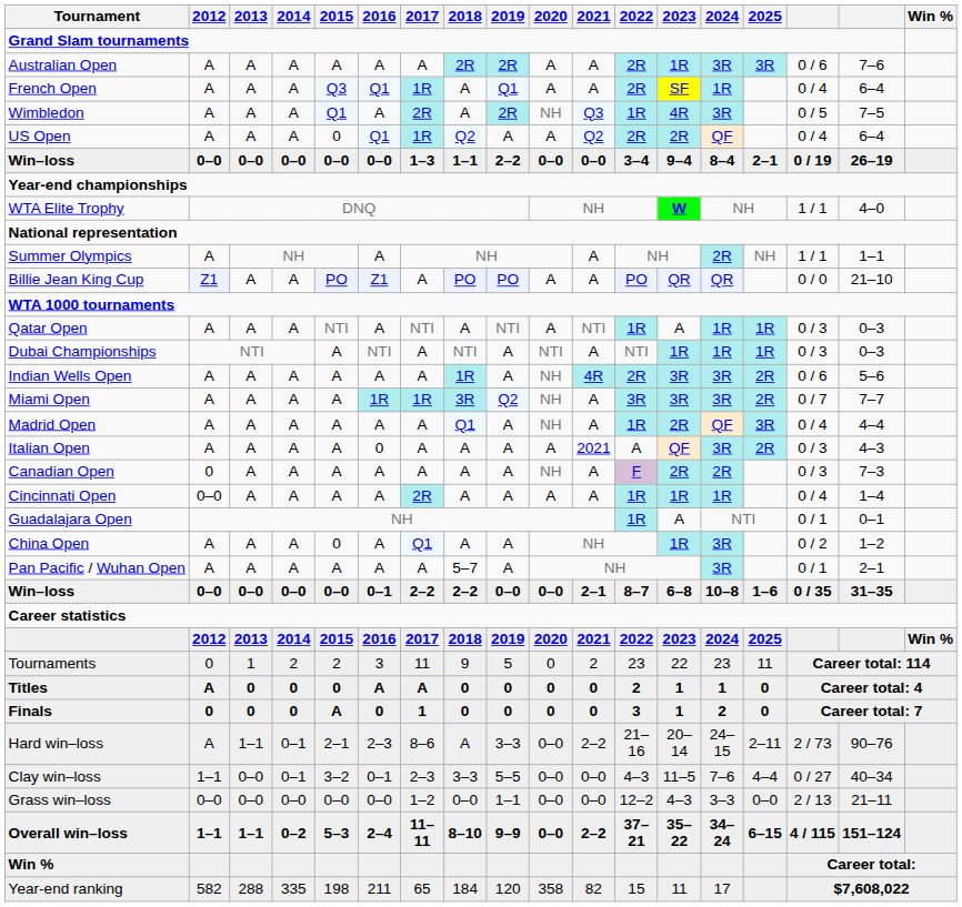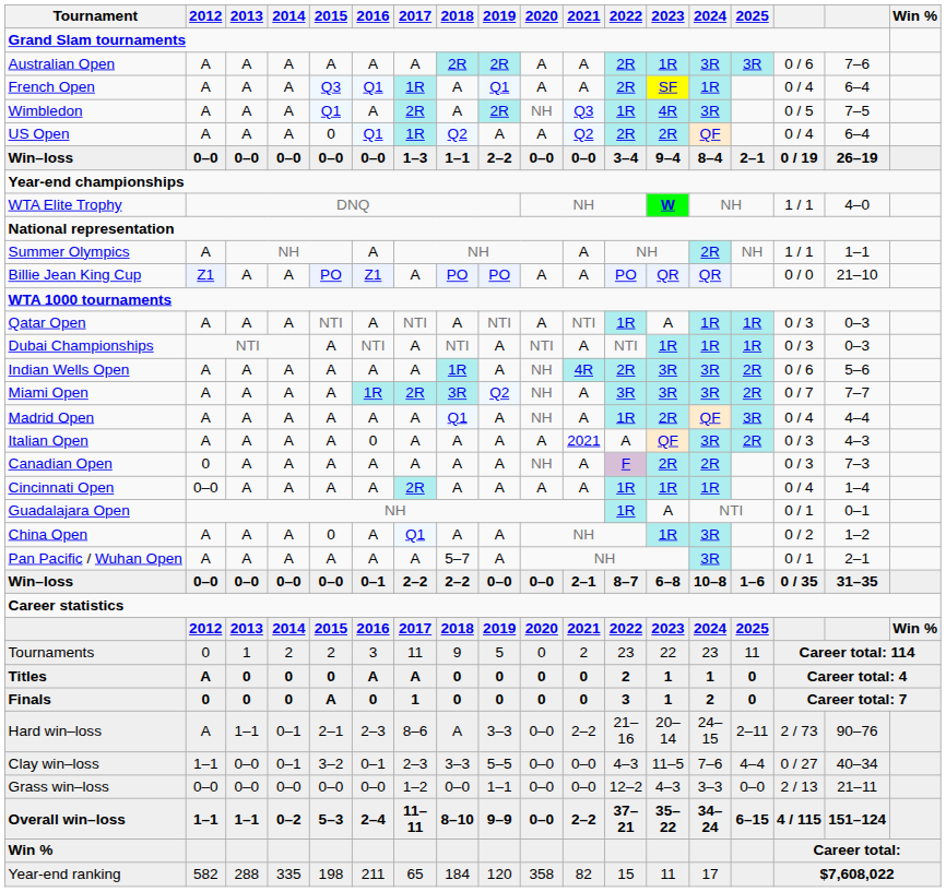Miami Open | 2017: 1R -> 2R
